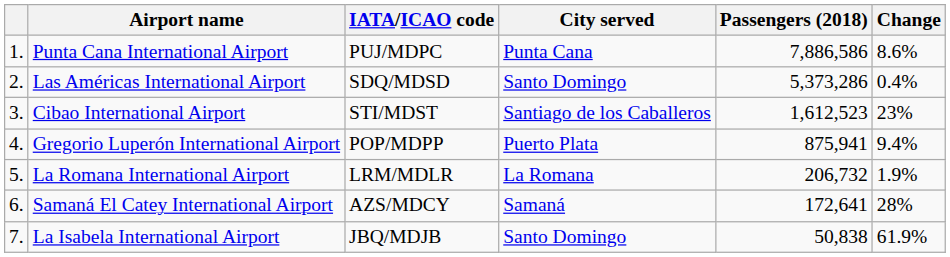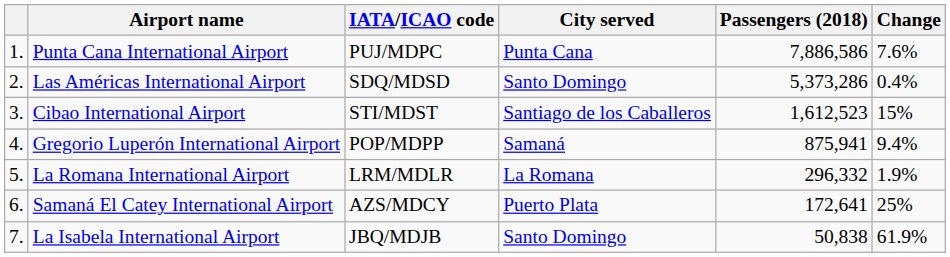Punta Cana International Airport | Change: 8.6% -> 7.6%
Cibao International Airport | Change: 23% -> 15%
Gregorio Luperón International Airport | City served: Puerto Plata -> Samaná
La Romana International Airport | Passengers (2018): 206,732 -> 296,332
Samaná El Catey International Airport | City served: Samaná -> Puerto Plata
Samaná El Catey International Airport | Change: 28% -> 25%
